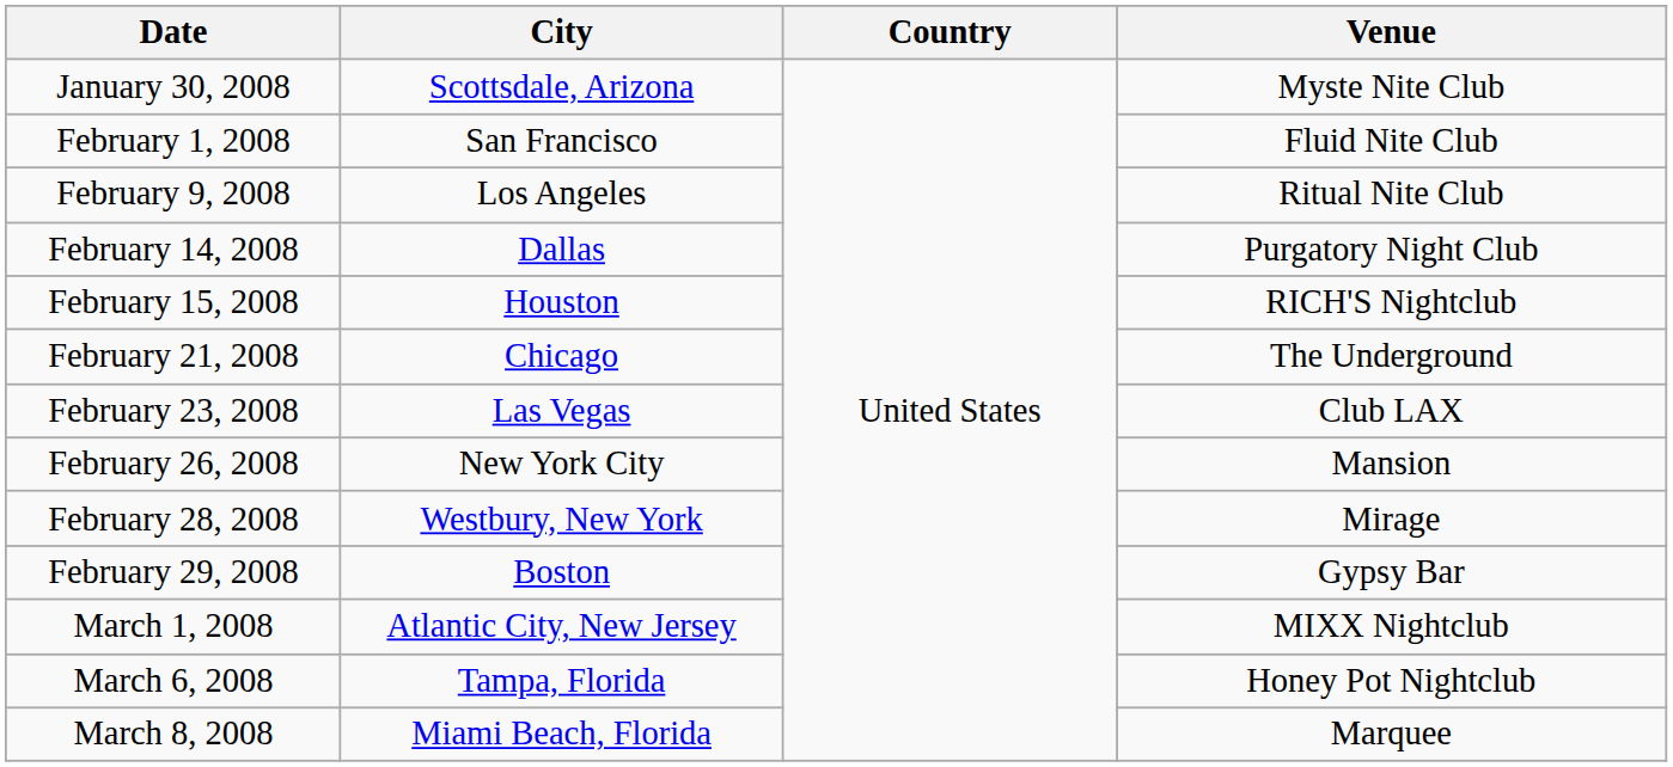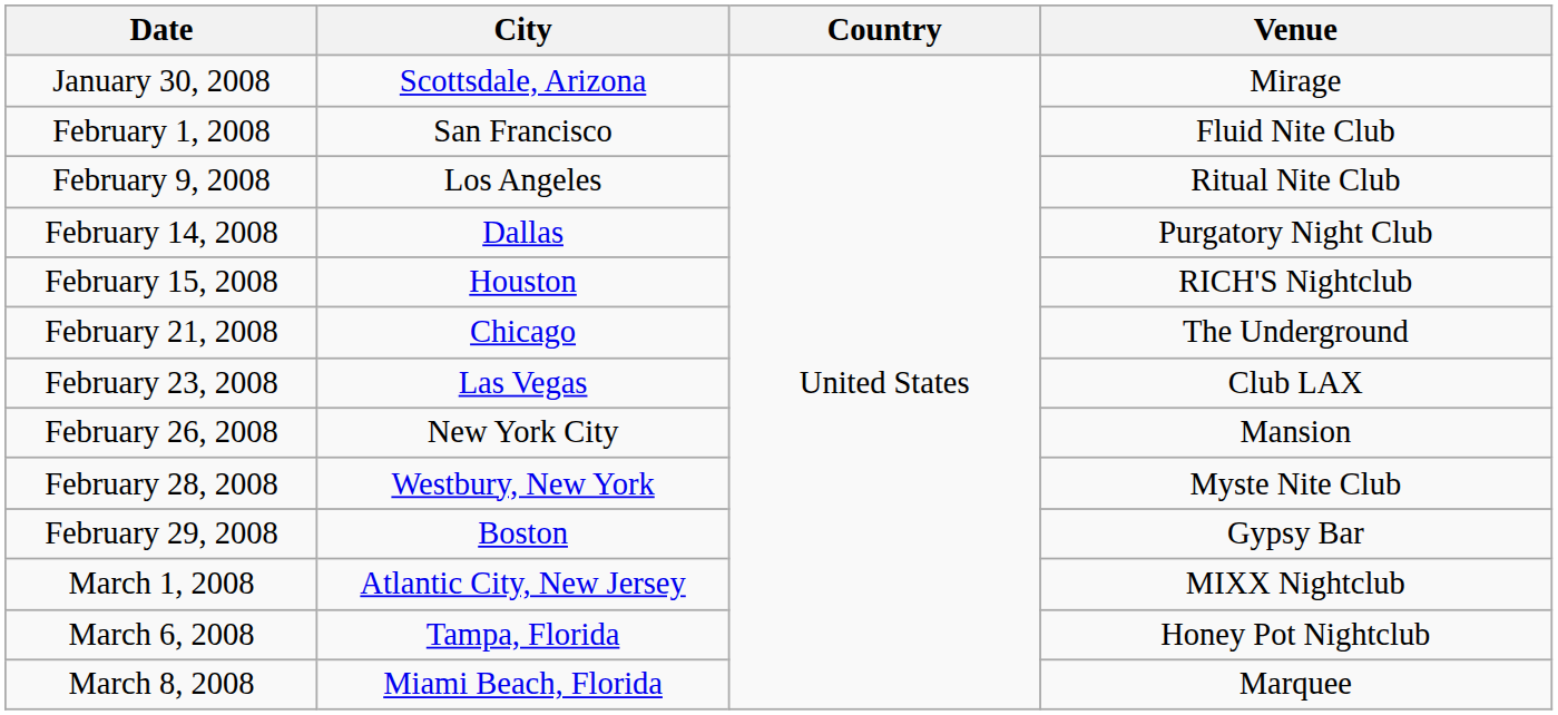January 30, 2008 | Venue: Myste Nite Club -> Mirage
February 28, 2008 | Venue: Mirage -> Myste Nite Club
